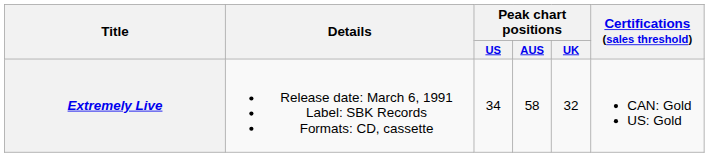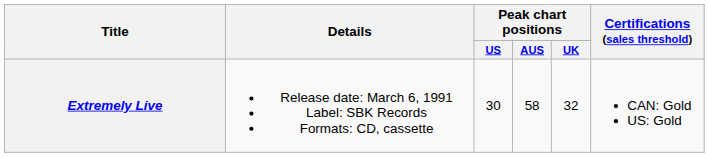Extremely Live | Peak chart positions / US: 34 -> 30
